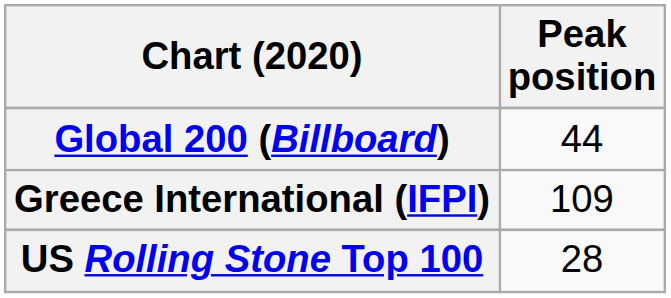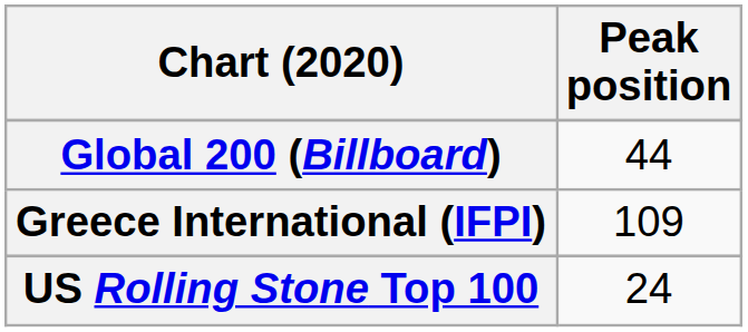US Rolling Stone Top 100 | Peak position: 28 -> 24
